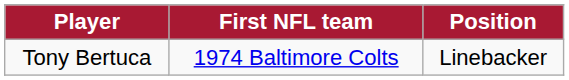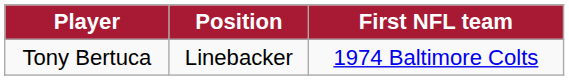columns swapped: Position <-> First NFL team
